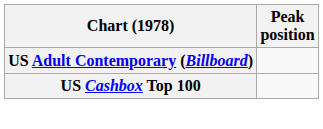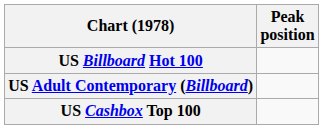+ row: US Billboard Hot 100
